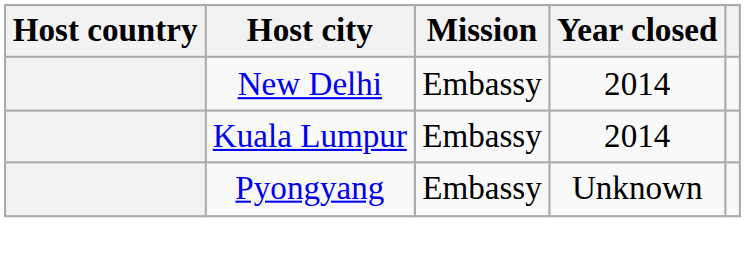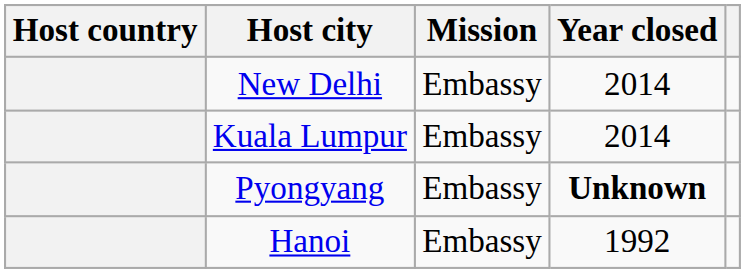Pyongyang | Year closed: normal -> bold
+ row: Hanoi | Embassy | 1992
